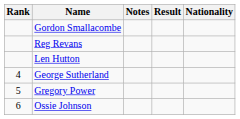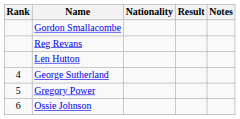columns swapped: Nationality <-> Notes
